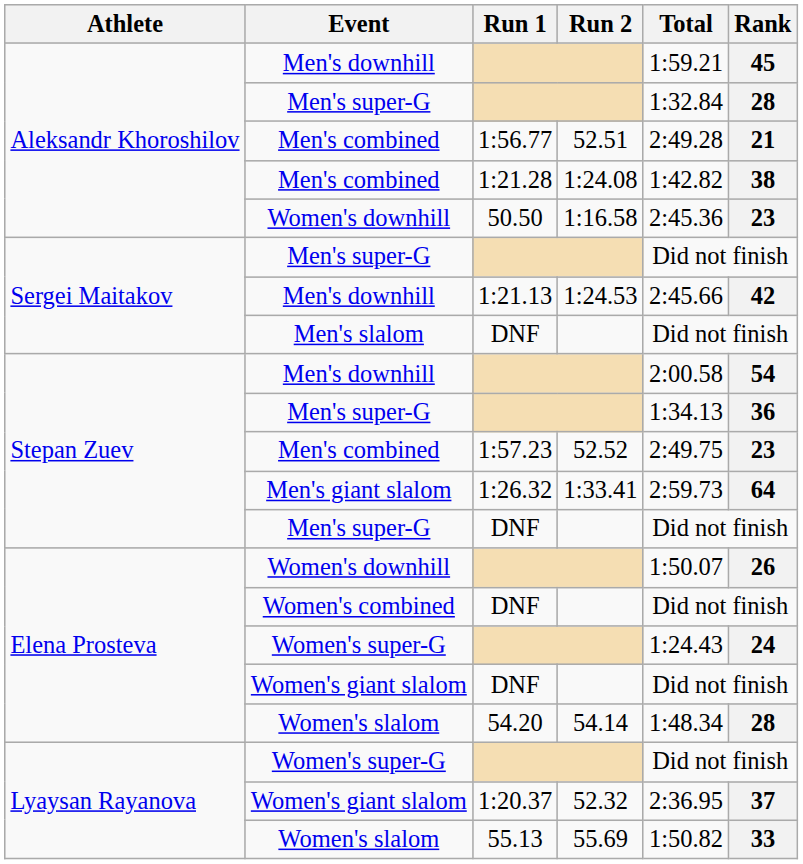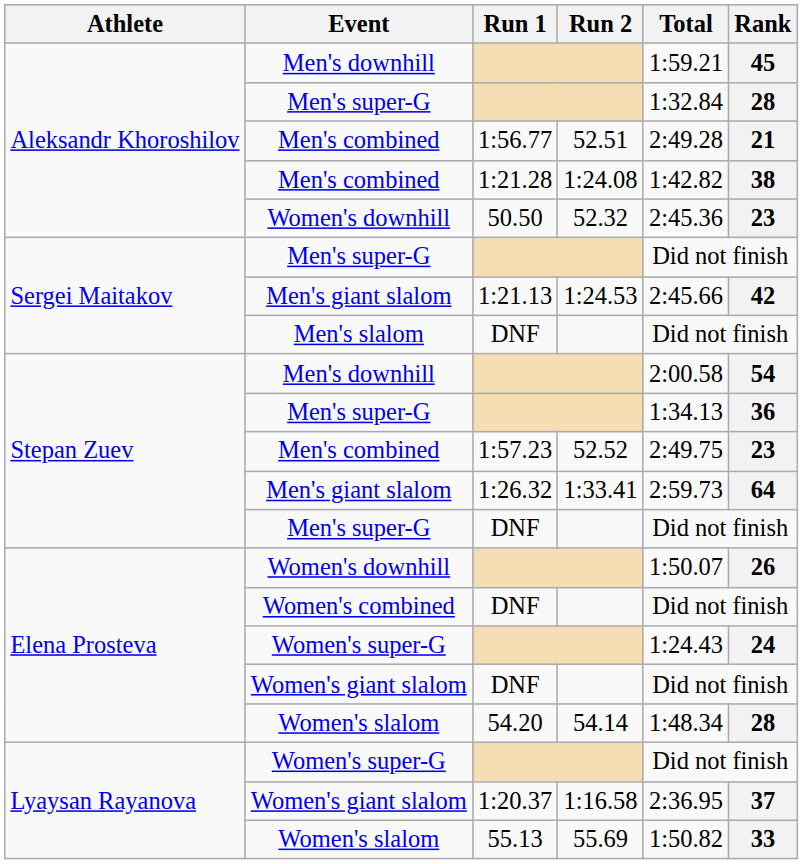50.50 | Run 2: 1:16.58 -> 52.32
1:21.13 | Event: Men's downhill -> Men's giant slalom
1:20.37 | Run 2: 52.32 -> 1:16.58
